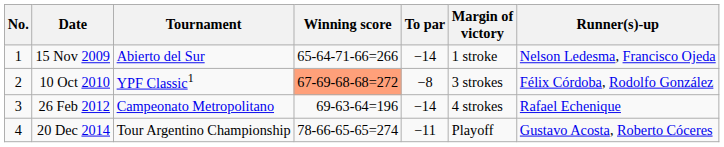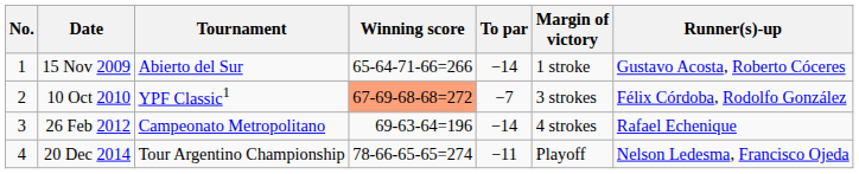15 Nov 2009 | Runner(s)-up: Nelson Ledesma, Francisco Ojeda -> Gustavo Acosta, Roberto Cóceres
10 Oct 2010 | To par: −8 -> −7
20 Dec 2014 | Runner(s)-up: Gustavo Acosta, Roberto Cóceres -> Nelson Ledesma, Francisco Ojeda
